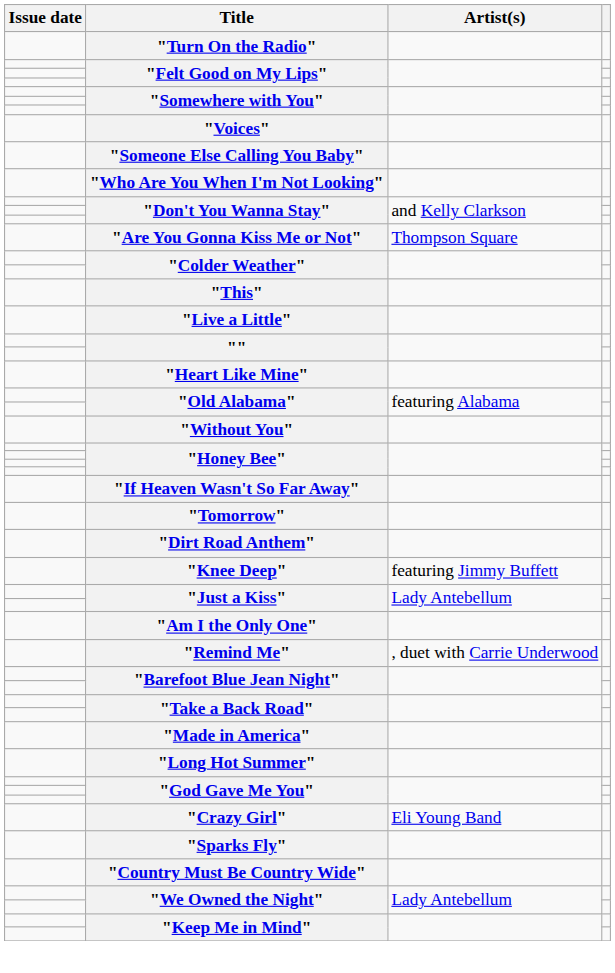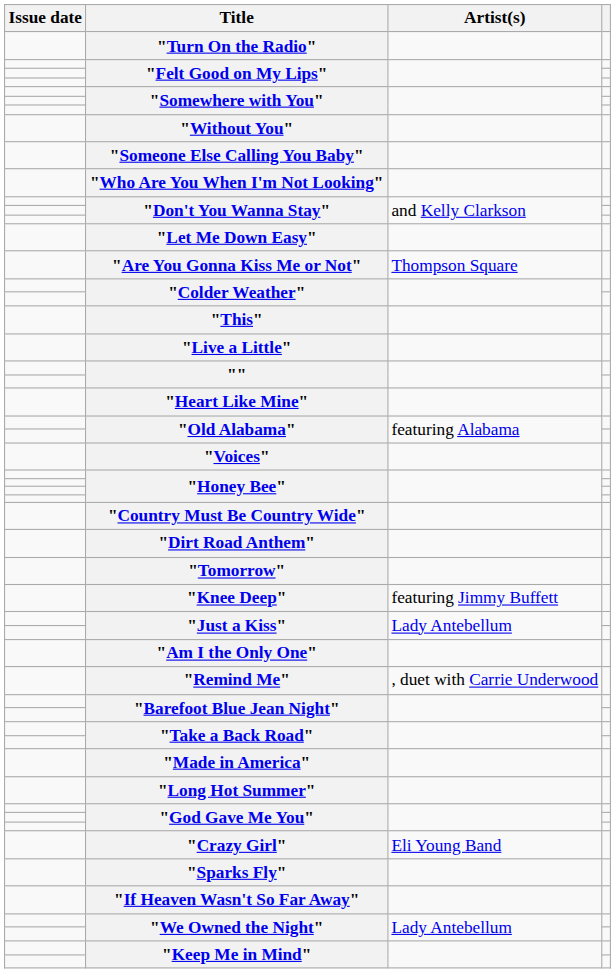rows swapped: "Voices" <-> "Without You"
+ row: "Let Me Down Easy"
rows swapped: "If Heaven Wasn't So Far Away" <-> "Country Must Be Country Wide"
rows swapped: "Dirt Road Anthem" <-> "Tomorrow"
